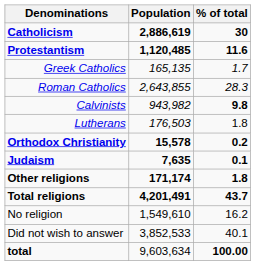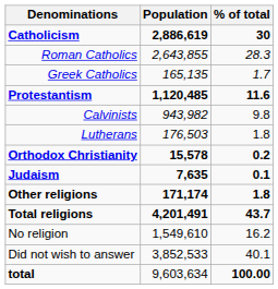rows swapped: Roman Catholics <-> Protestantism
Calvinists | % of total: bold -> normal
